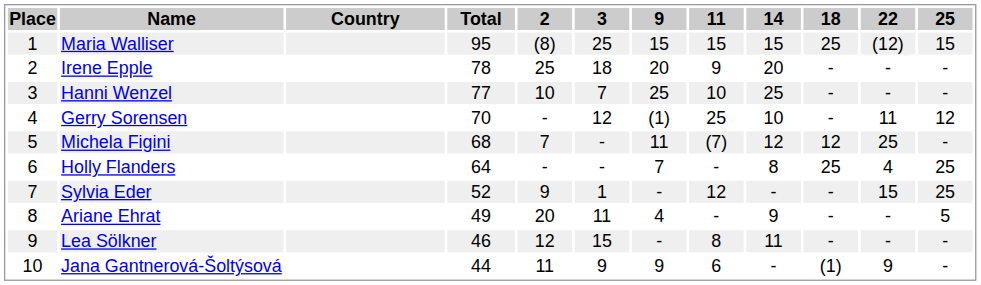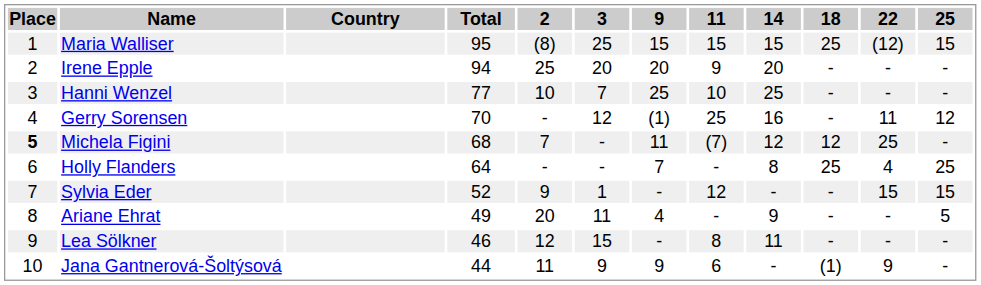Irene Epple | Total: 78 -> 94
Irene Epple | 3: 18 -> 20
Gerry Sorensen | 14: 10 -> 16
Michela Figini | Place: normal -> bold
Sylvia Eder | 25: 25 -> 15
